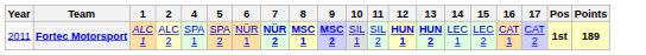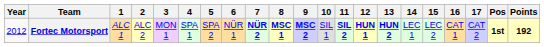+ column: 3 | MON 1
Fortec Motorsport | Year: 2011 -> 2012
Fortec Motorsport | 11: normal -> bold
Fortec Motorsport | Points: 189 -> 192
